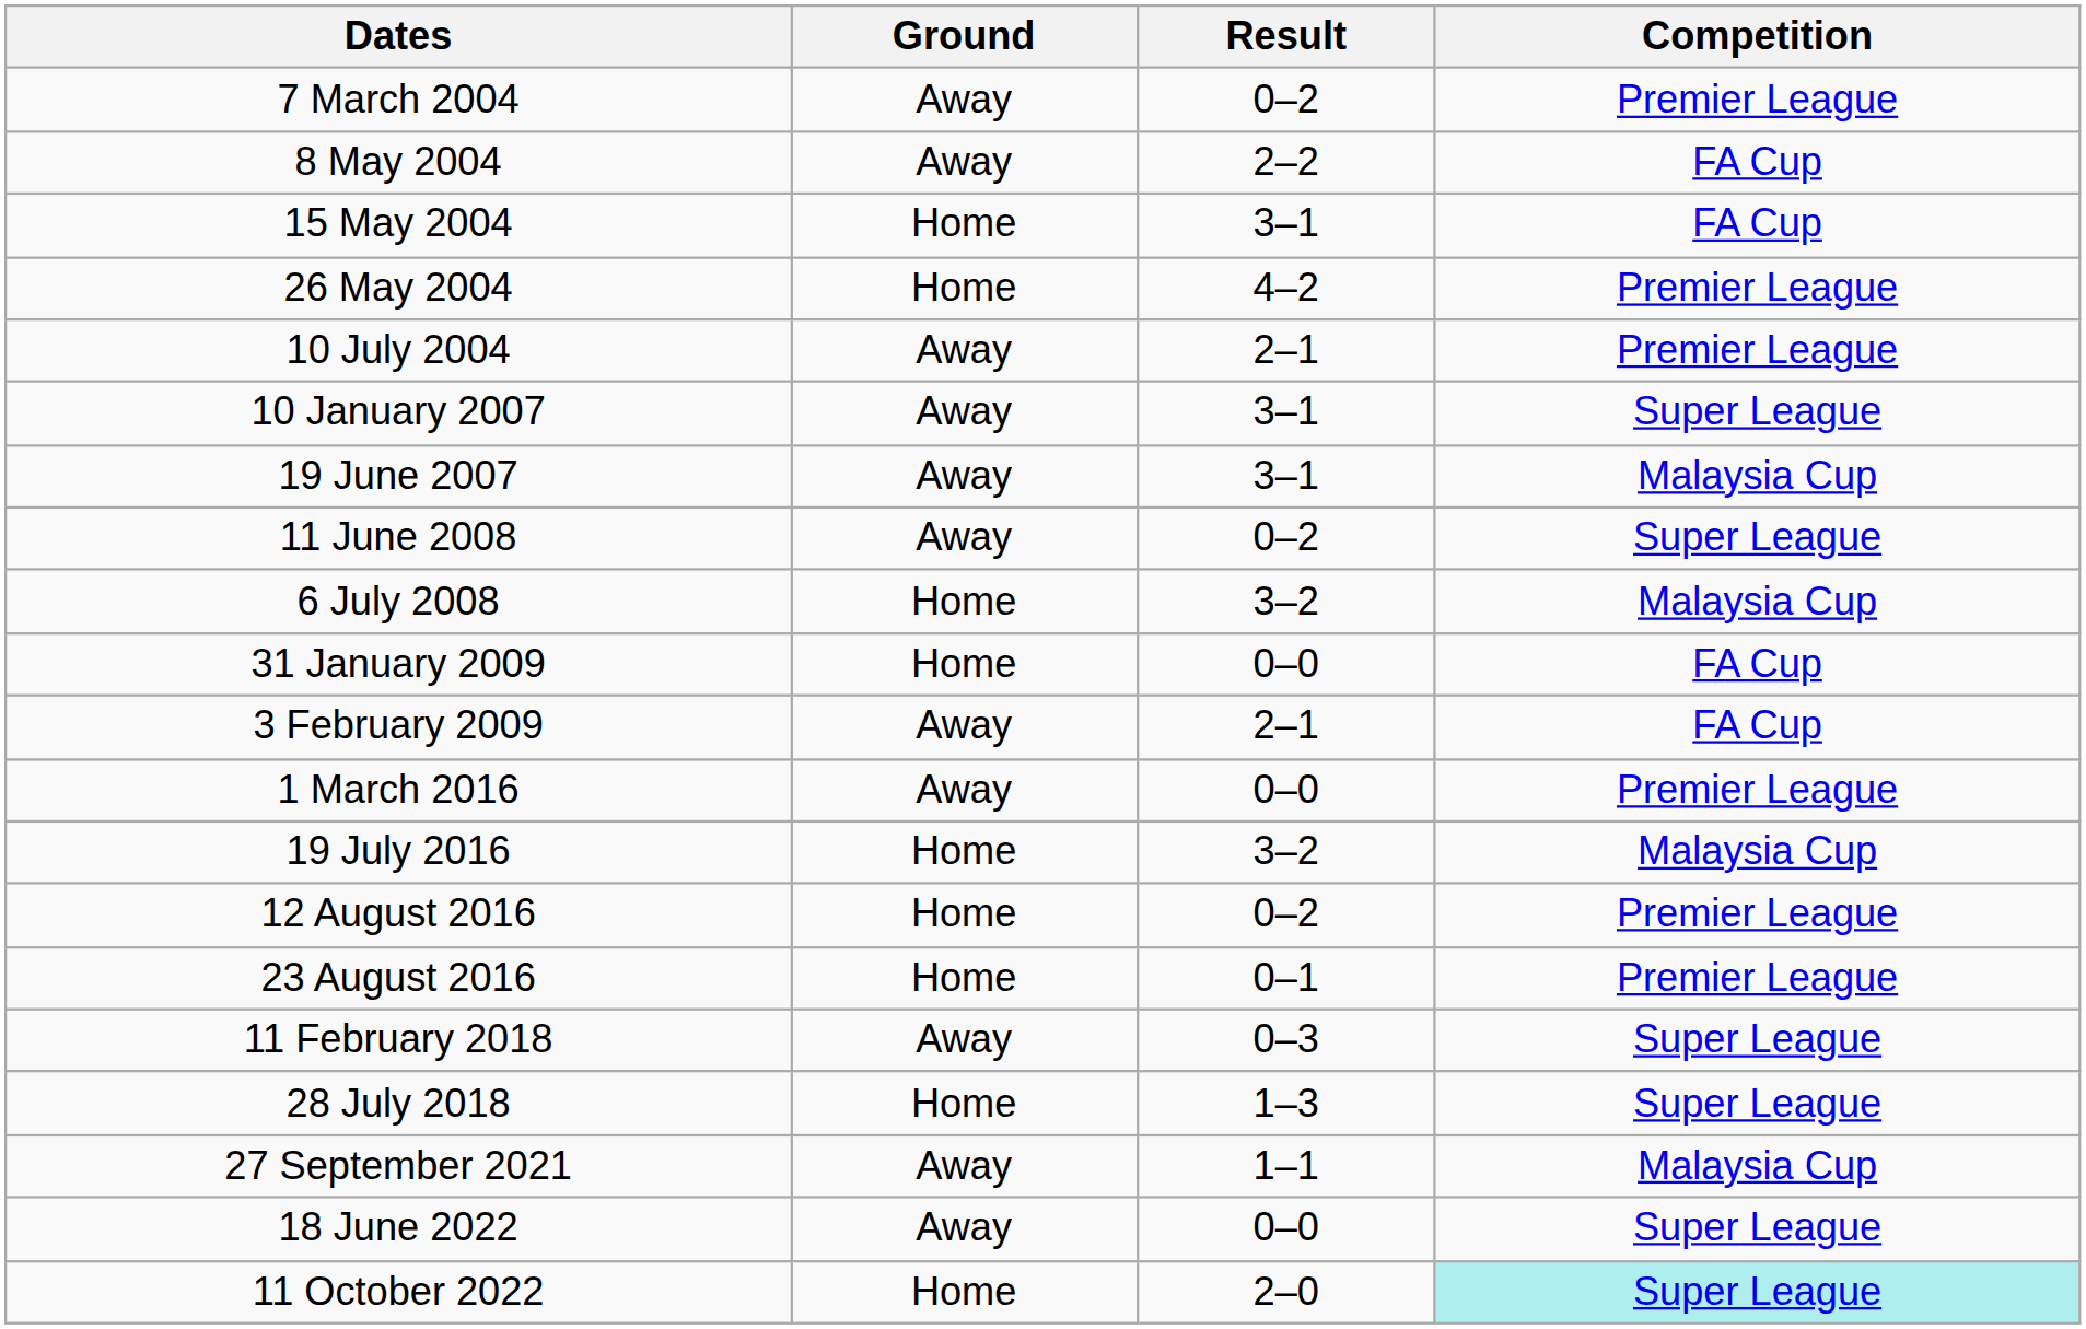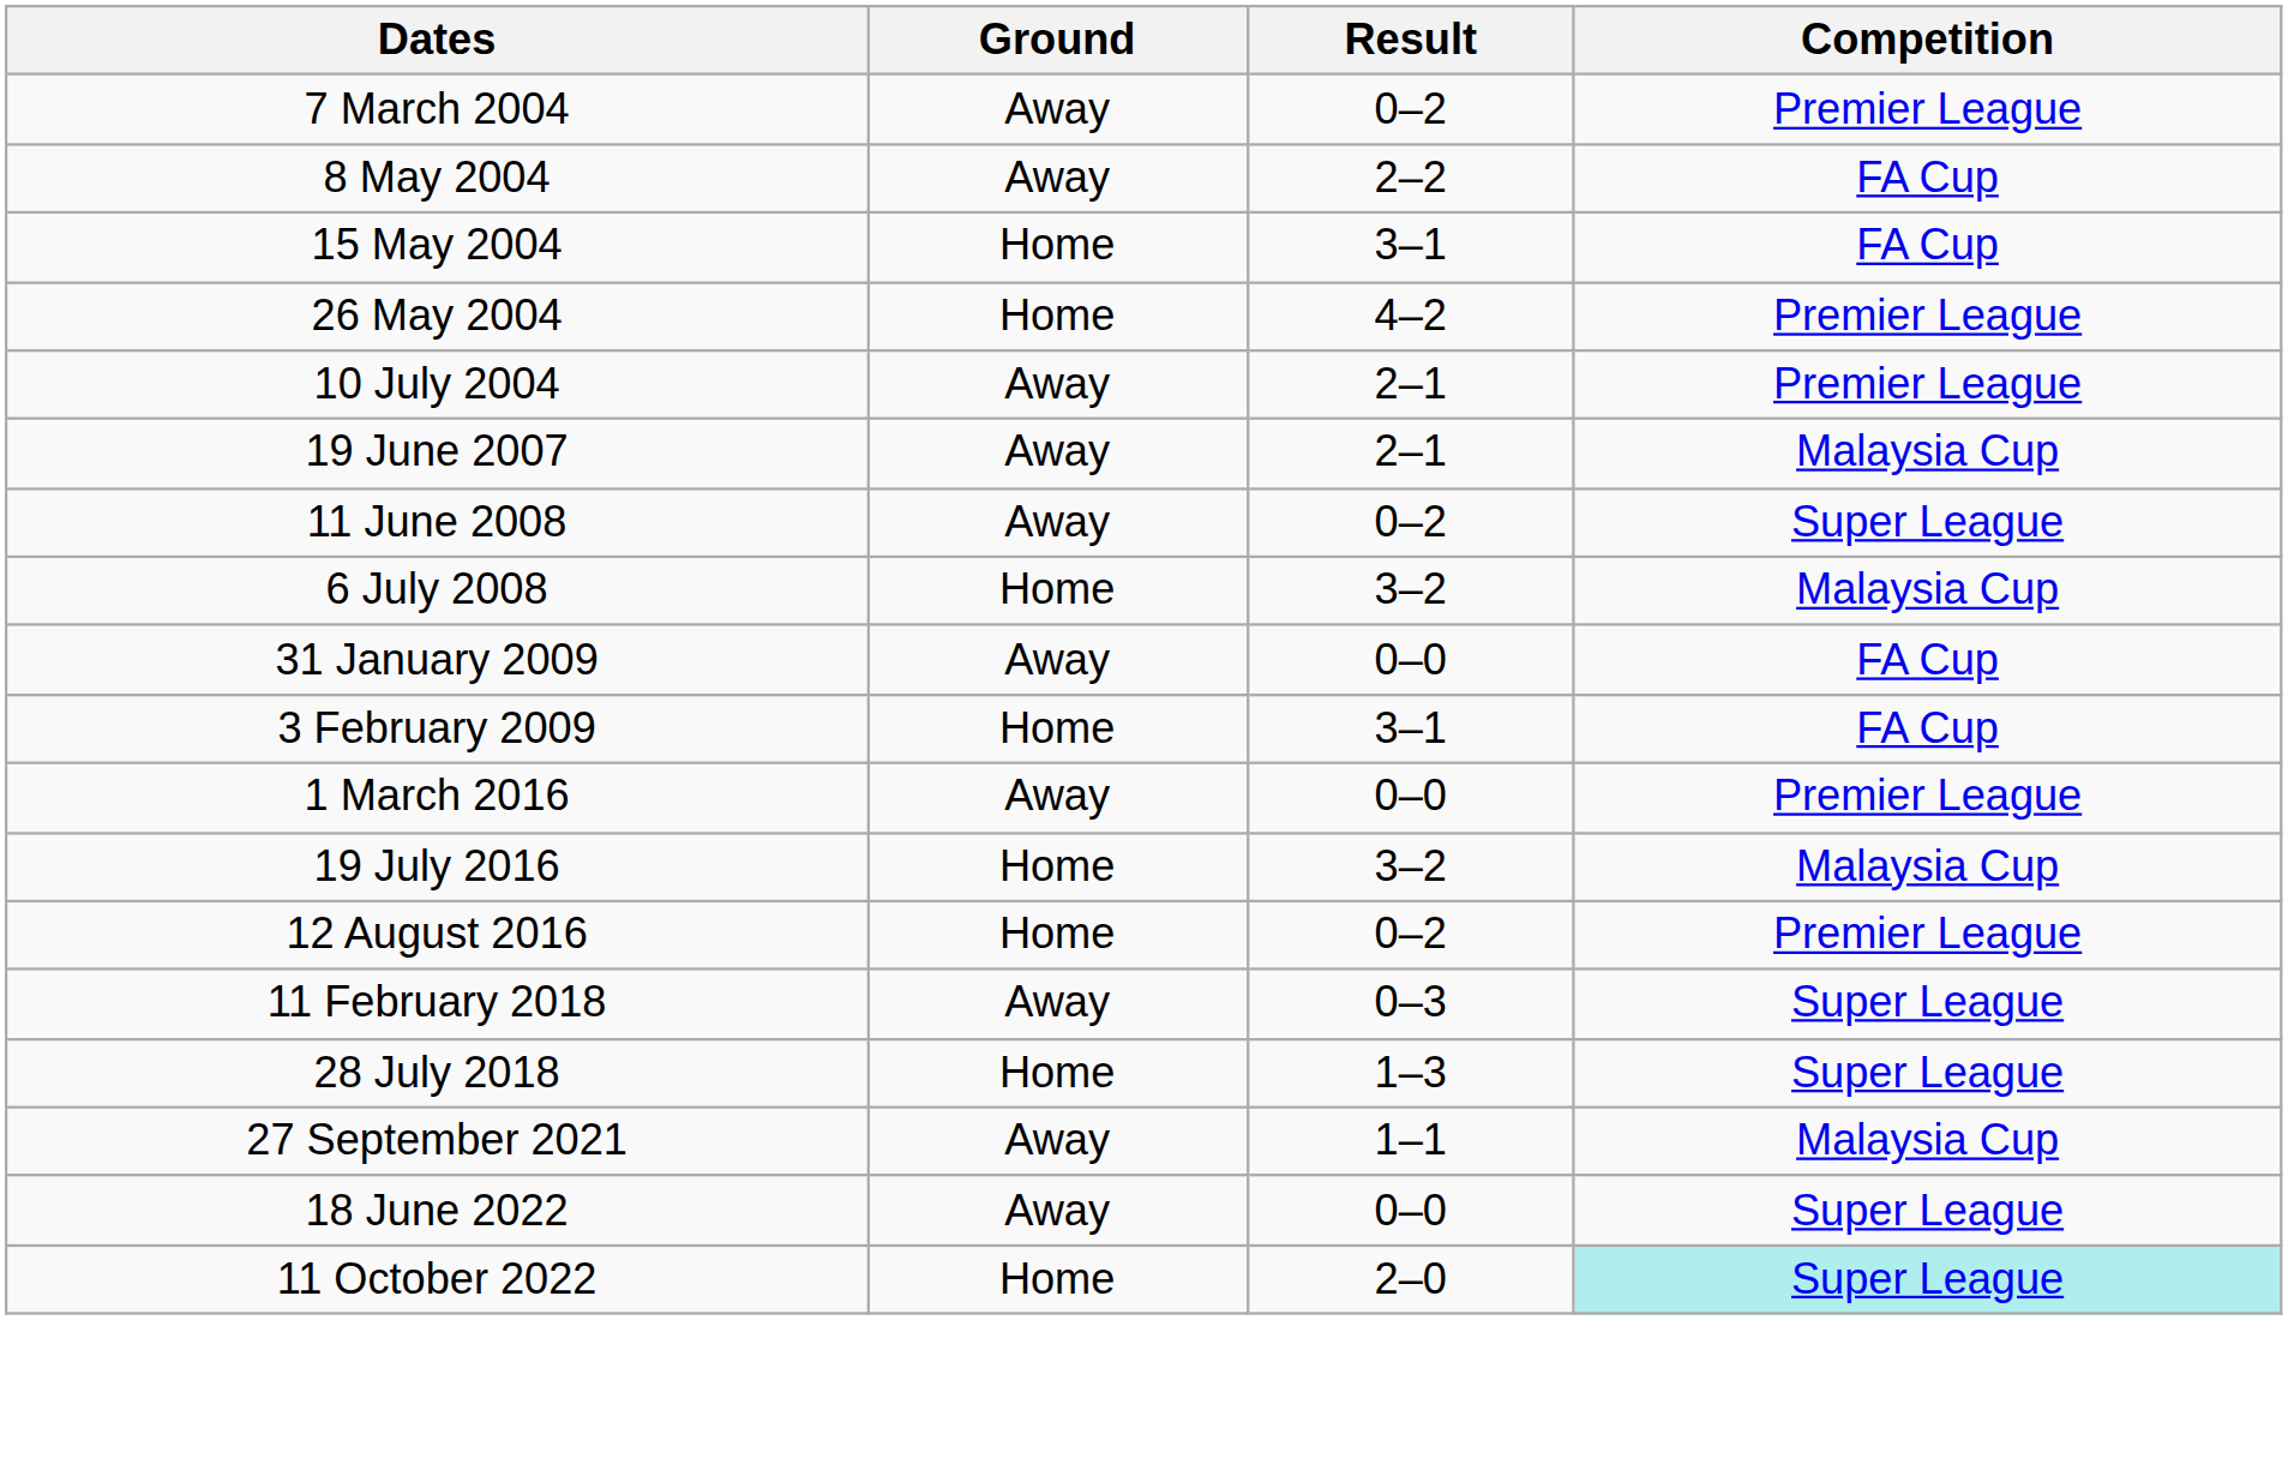- row: 10 January 2007 | Away | 3–1 | Super League
19 June 2007 | Result: 3–1 -> 2–1
31 January 2009 | Ground: Home -> Away
3 February 2009 | Ground: Away -> Home
3 February 2009 | Result: 2–1 -> 3–1
- row: 23 August 2016 | Home | 0–1 | Premier League
